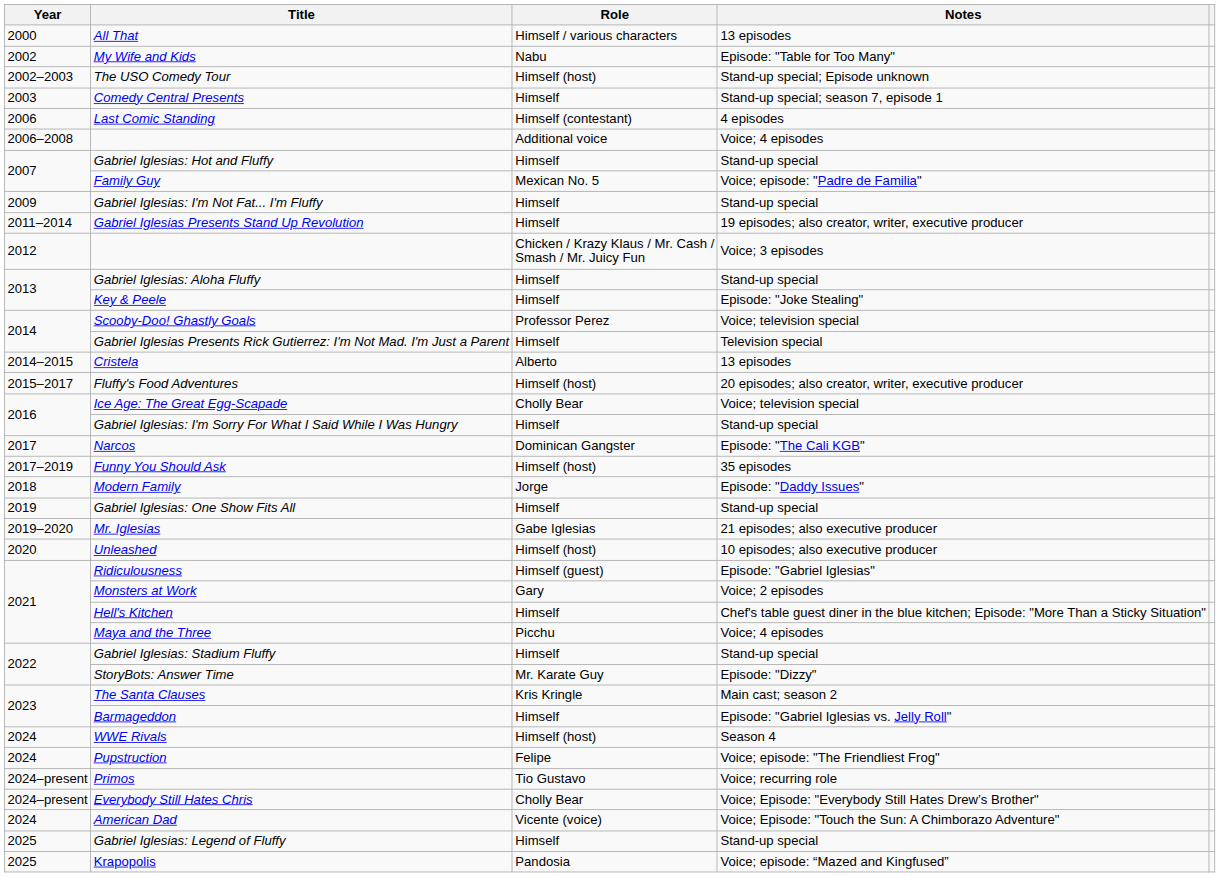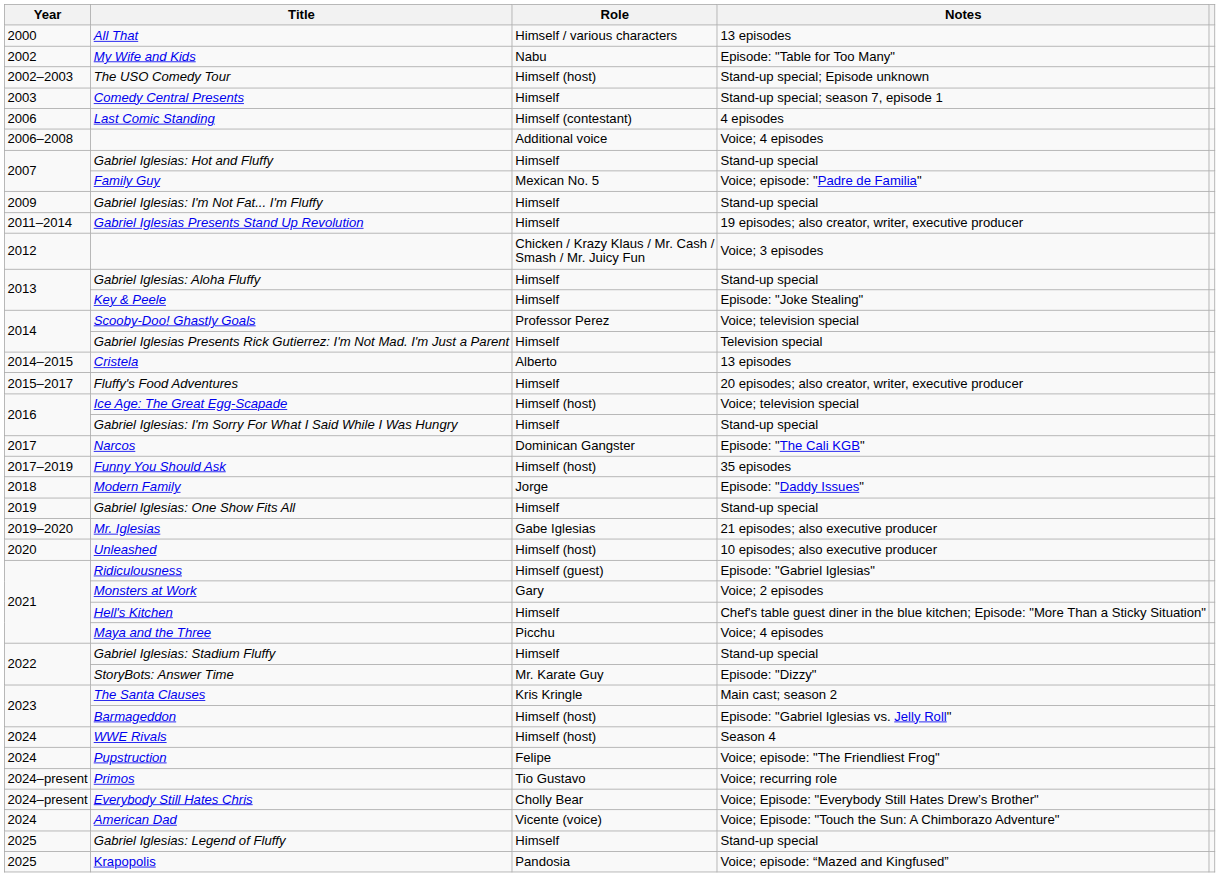Fluffy's Food Adventures | Role: Himself (host) -> Himself
Ice Age: The Great Egg-Scapade | Role: Cholly Bear -> Himself (host)
Barmageddon | Role: Himself -> Himself (host)
